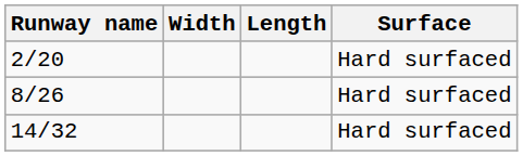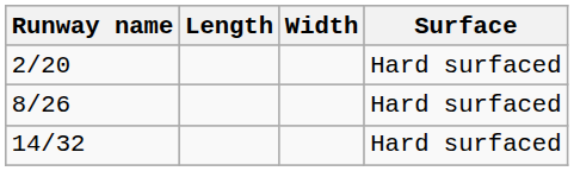columns swapped: Length <-> Width
